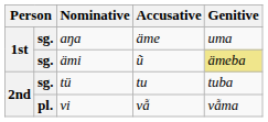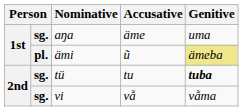ämi | column 2: sg. -> pl.
tü | Genitive: normal -> bold
vi | column 2: pl. -> sg.
